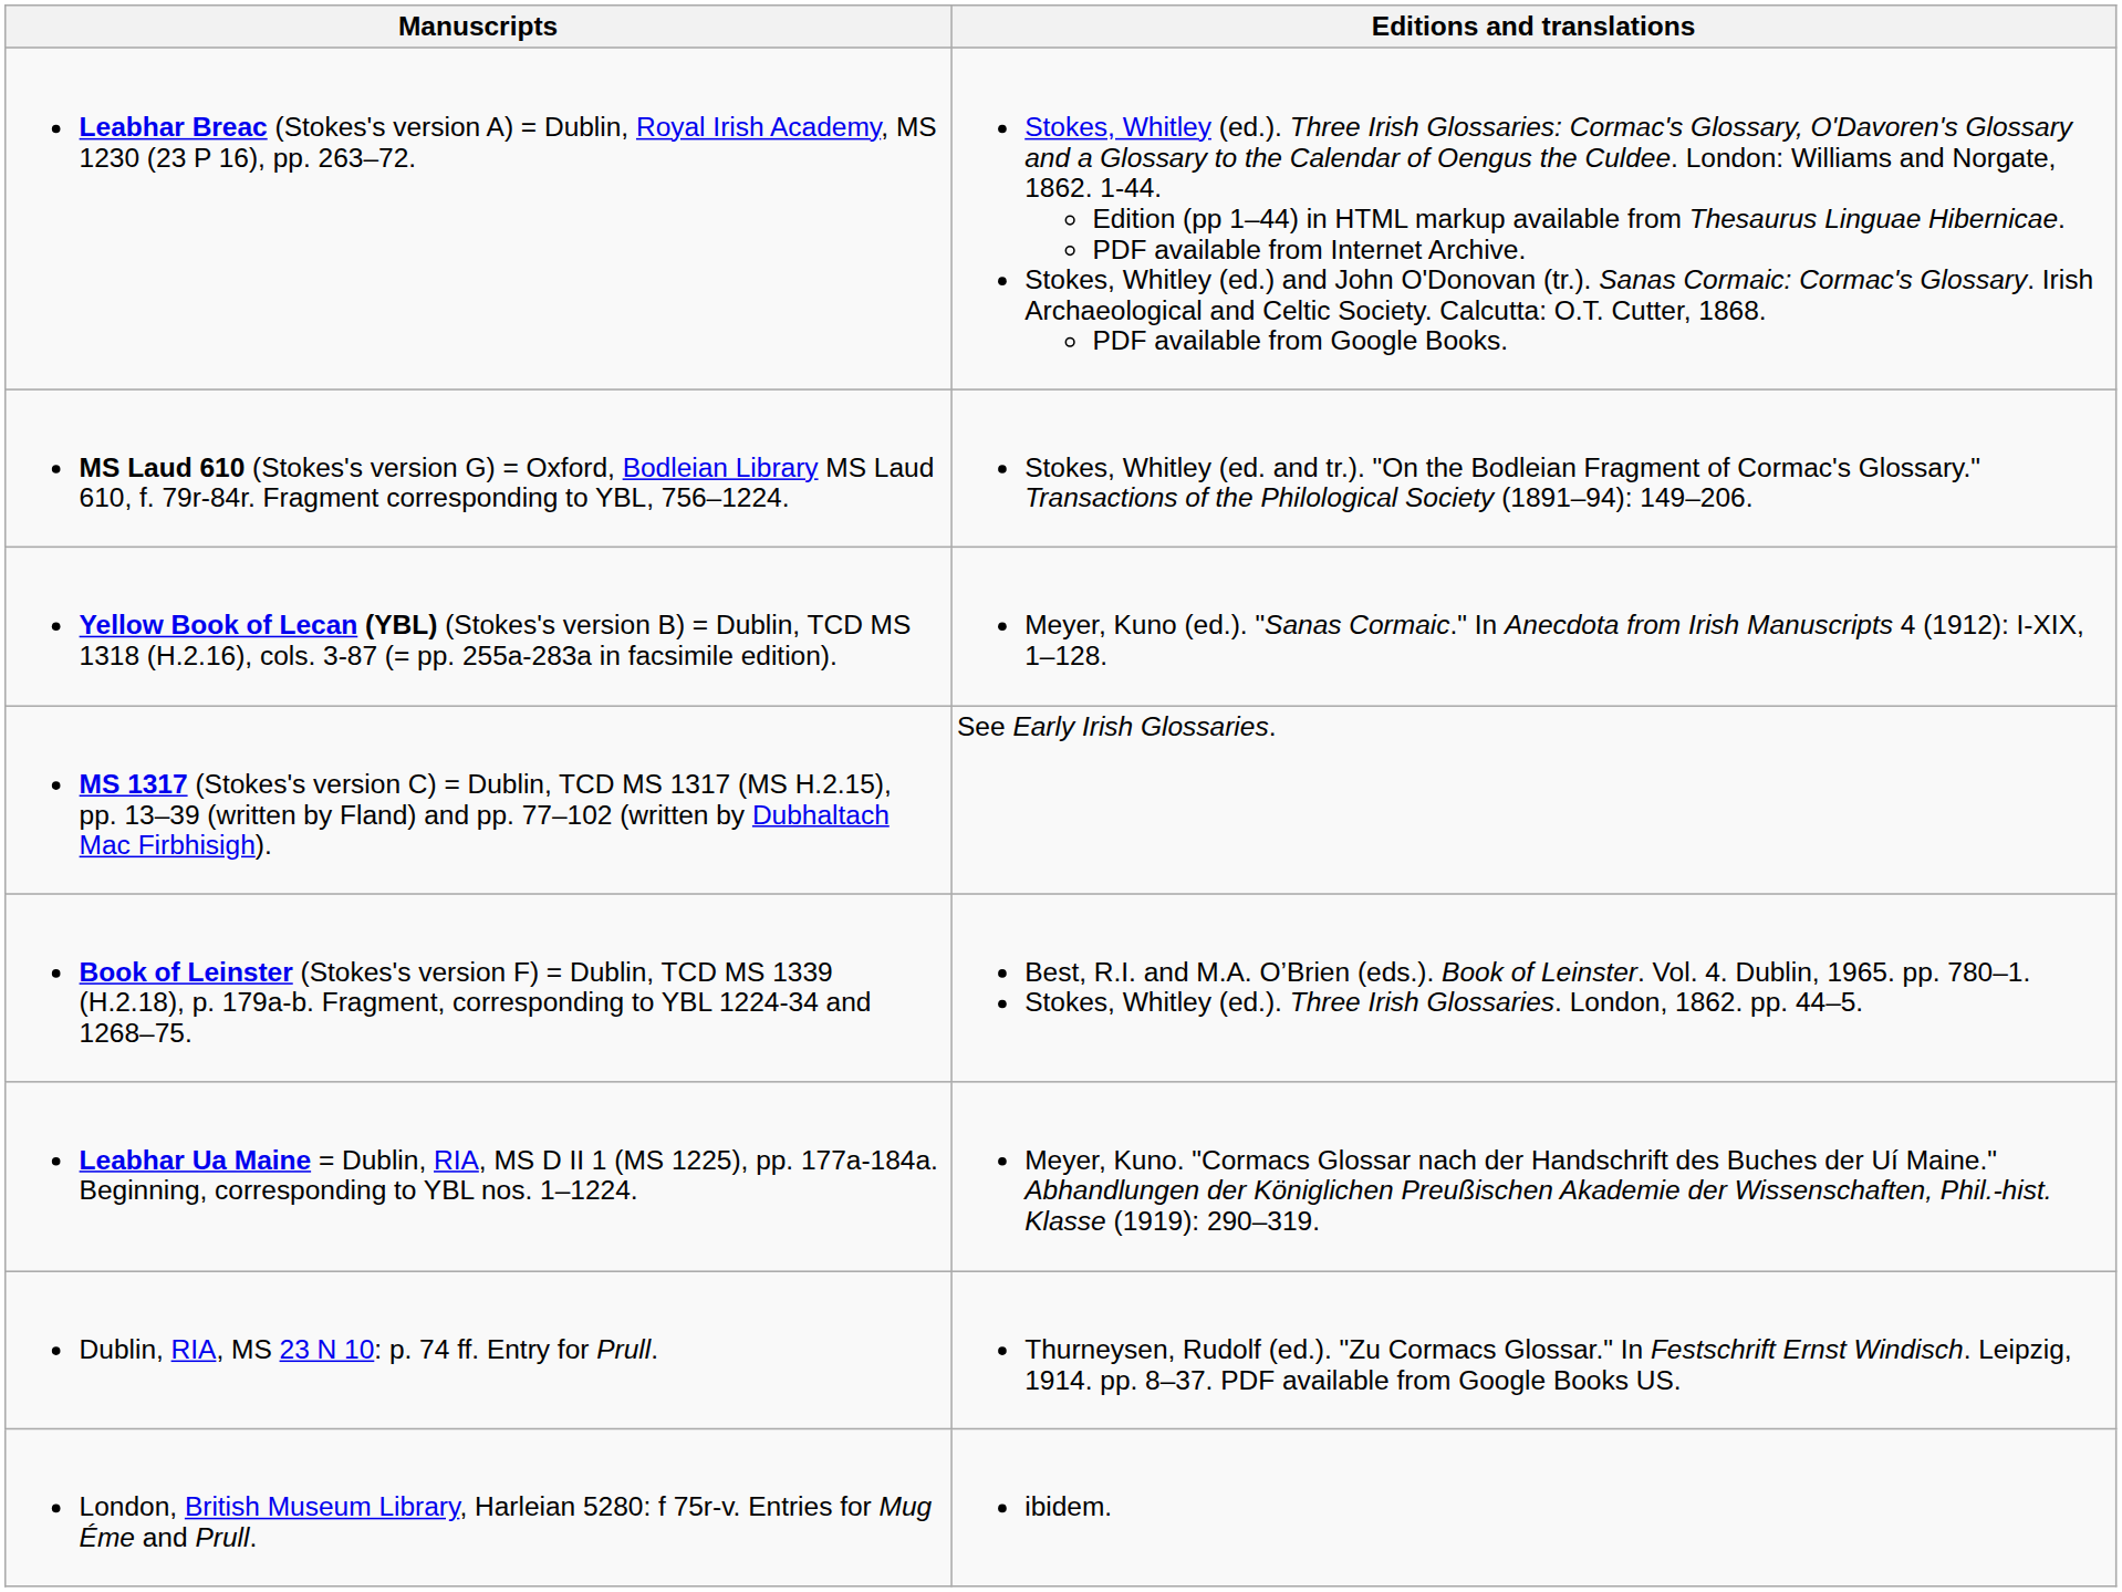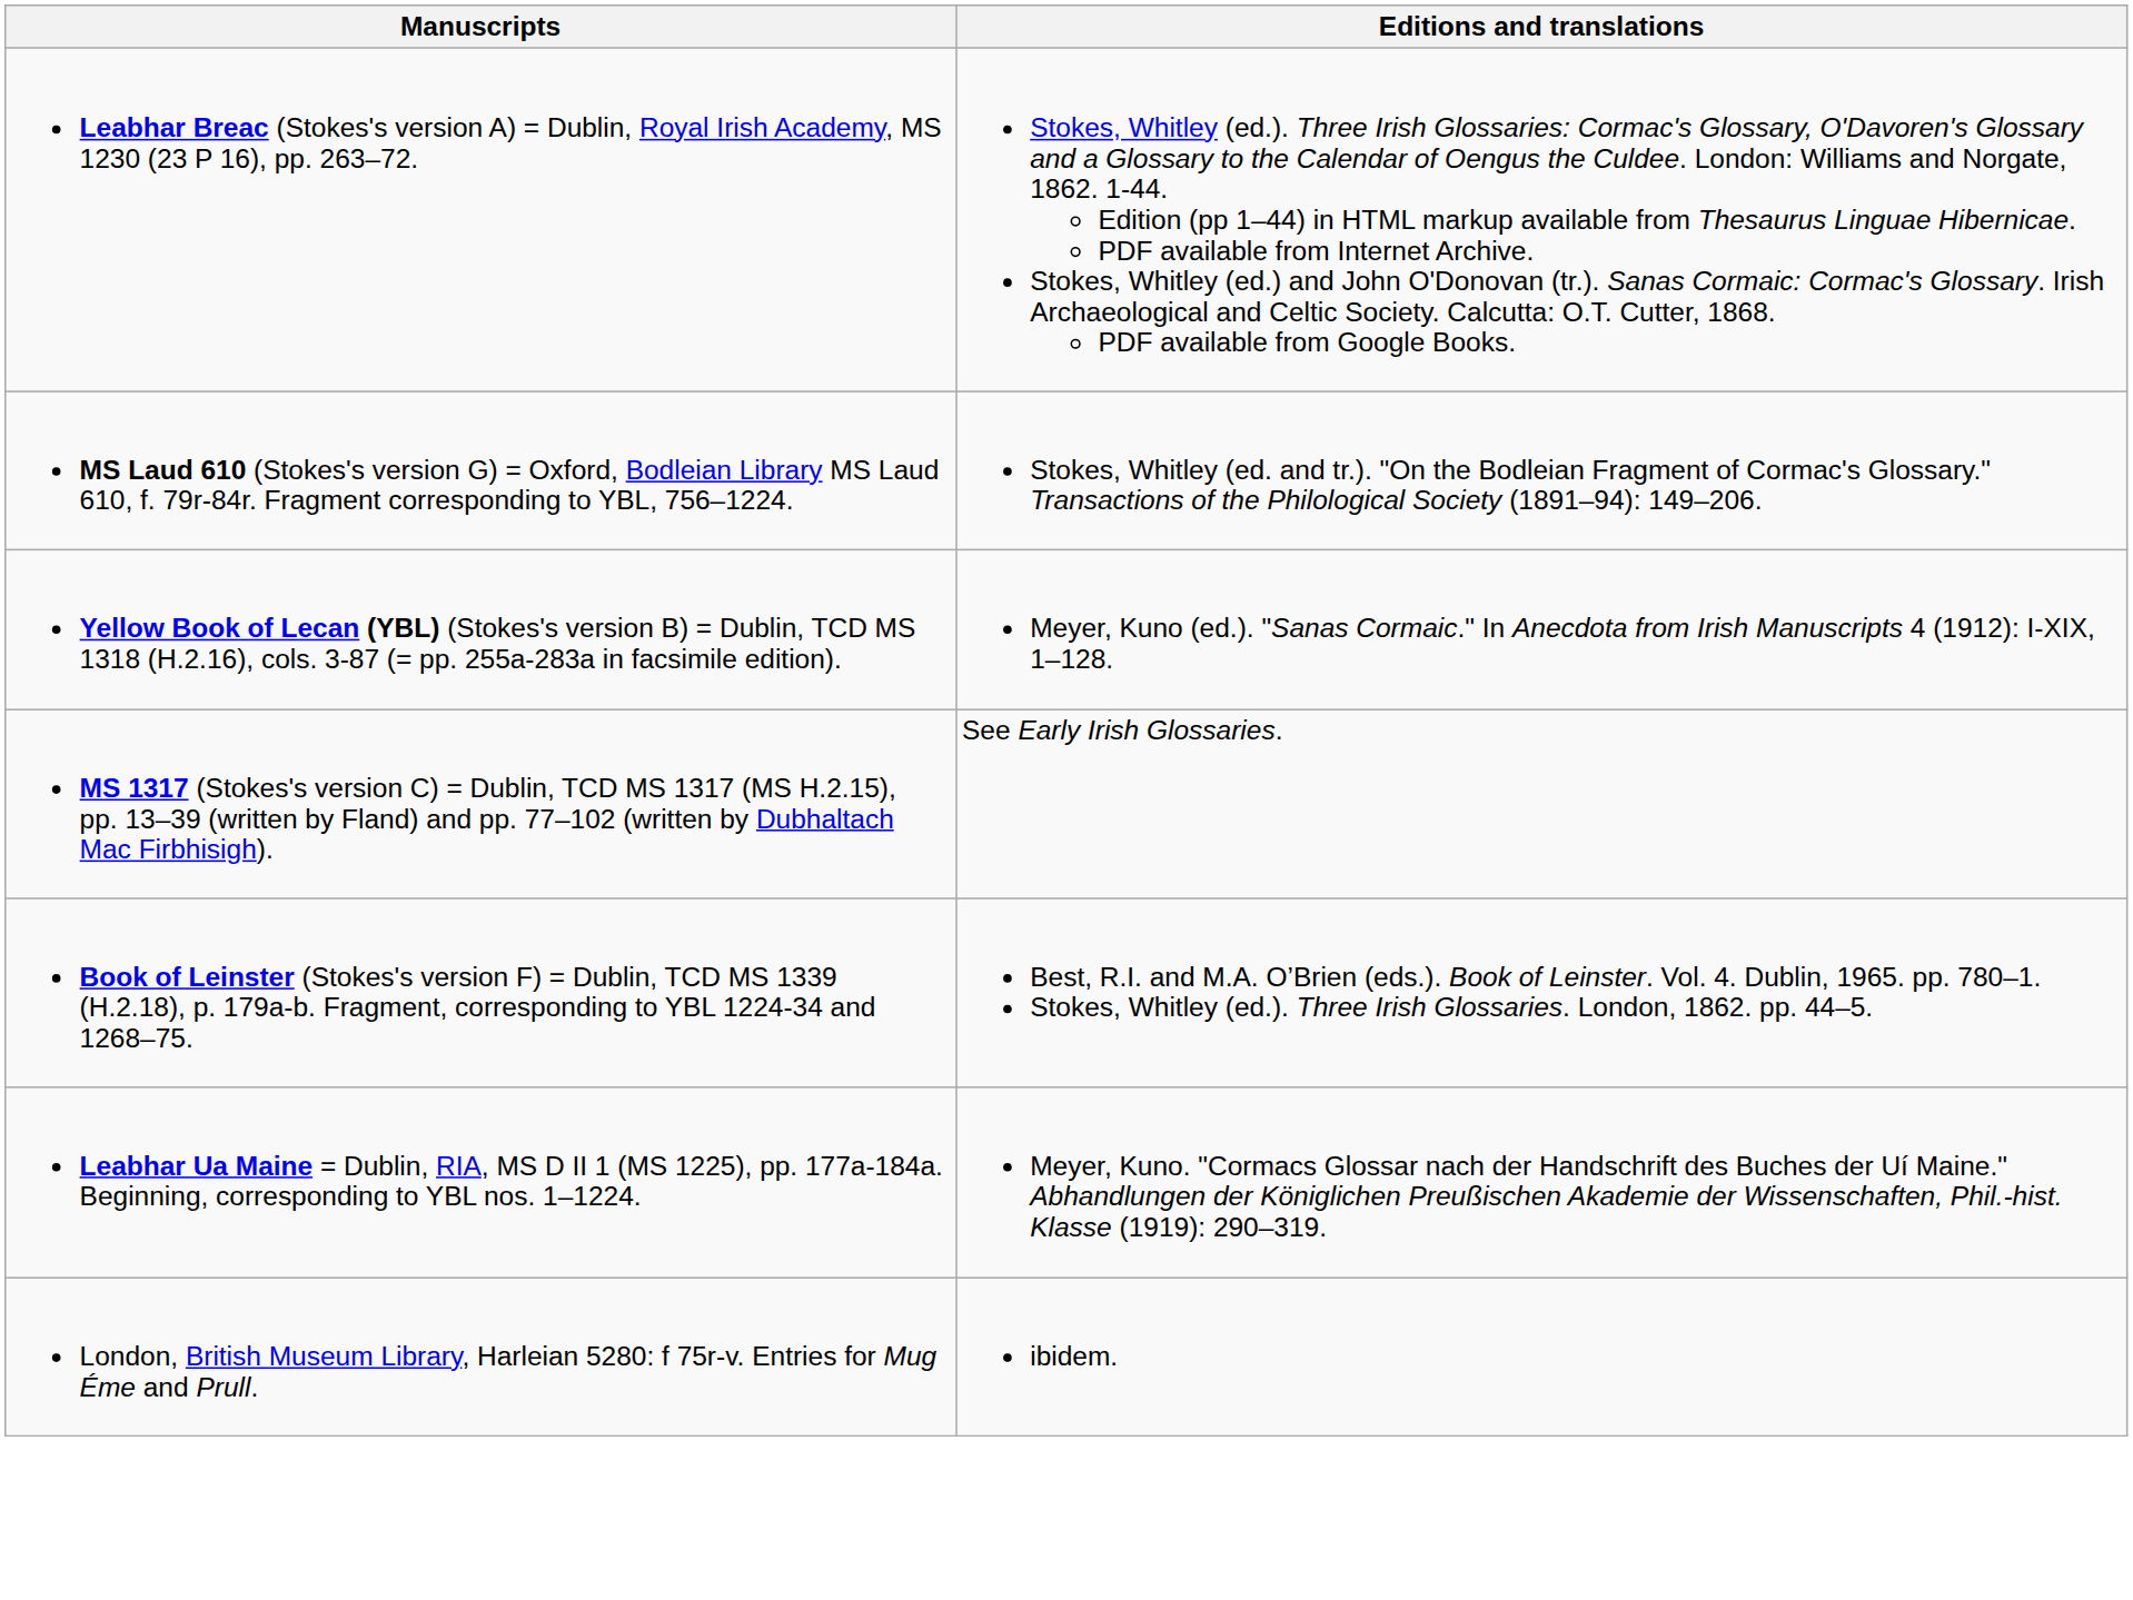- row: Dublin, RIA, MS 23 N 10: p. 74 ff. Entry for Prull. | Thurneysen, Rudolf (ed.). "Zu Cormacs Glossar." In Festschrift Ernst Windisch. Leipzig, 1914. pp. 8–37. PDF available from Google Books US.
